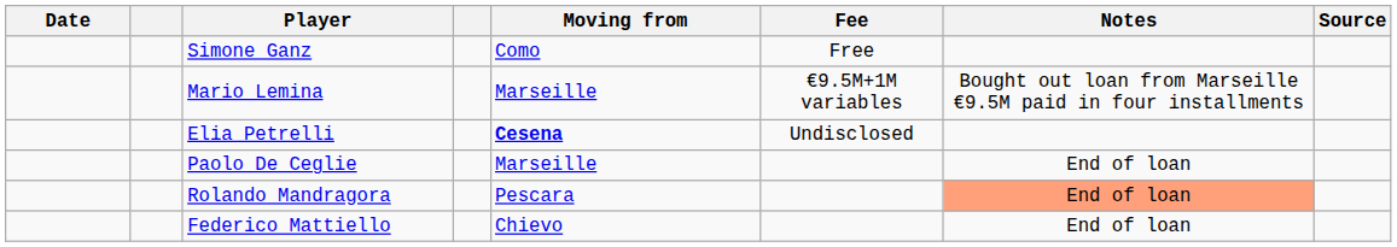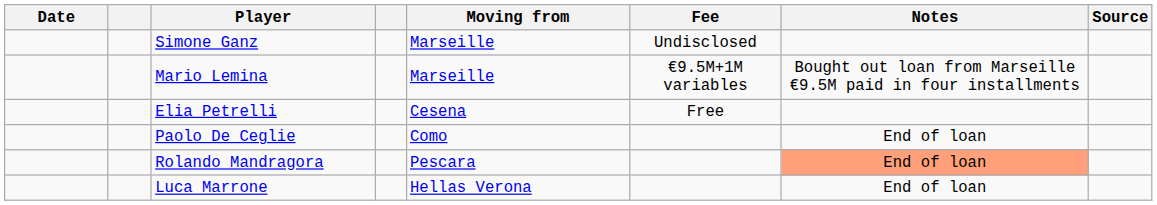Simone Ganz | Moving from: Como -> Marseille
Simone Ganz | Fee: Free -> Undisclosed
Elia Petrelli | Moving from: bold -> normal
Elia Petrelli | Fee: Undisclosed -> Free
Paolo De Ceglie | Moving from: Marseille -> Como
+ row: Luca Marrone | Hellas Verona | End of loan
- row: Federico Mattiello | Chievo | End of loan
